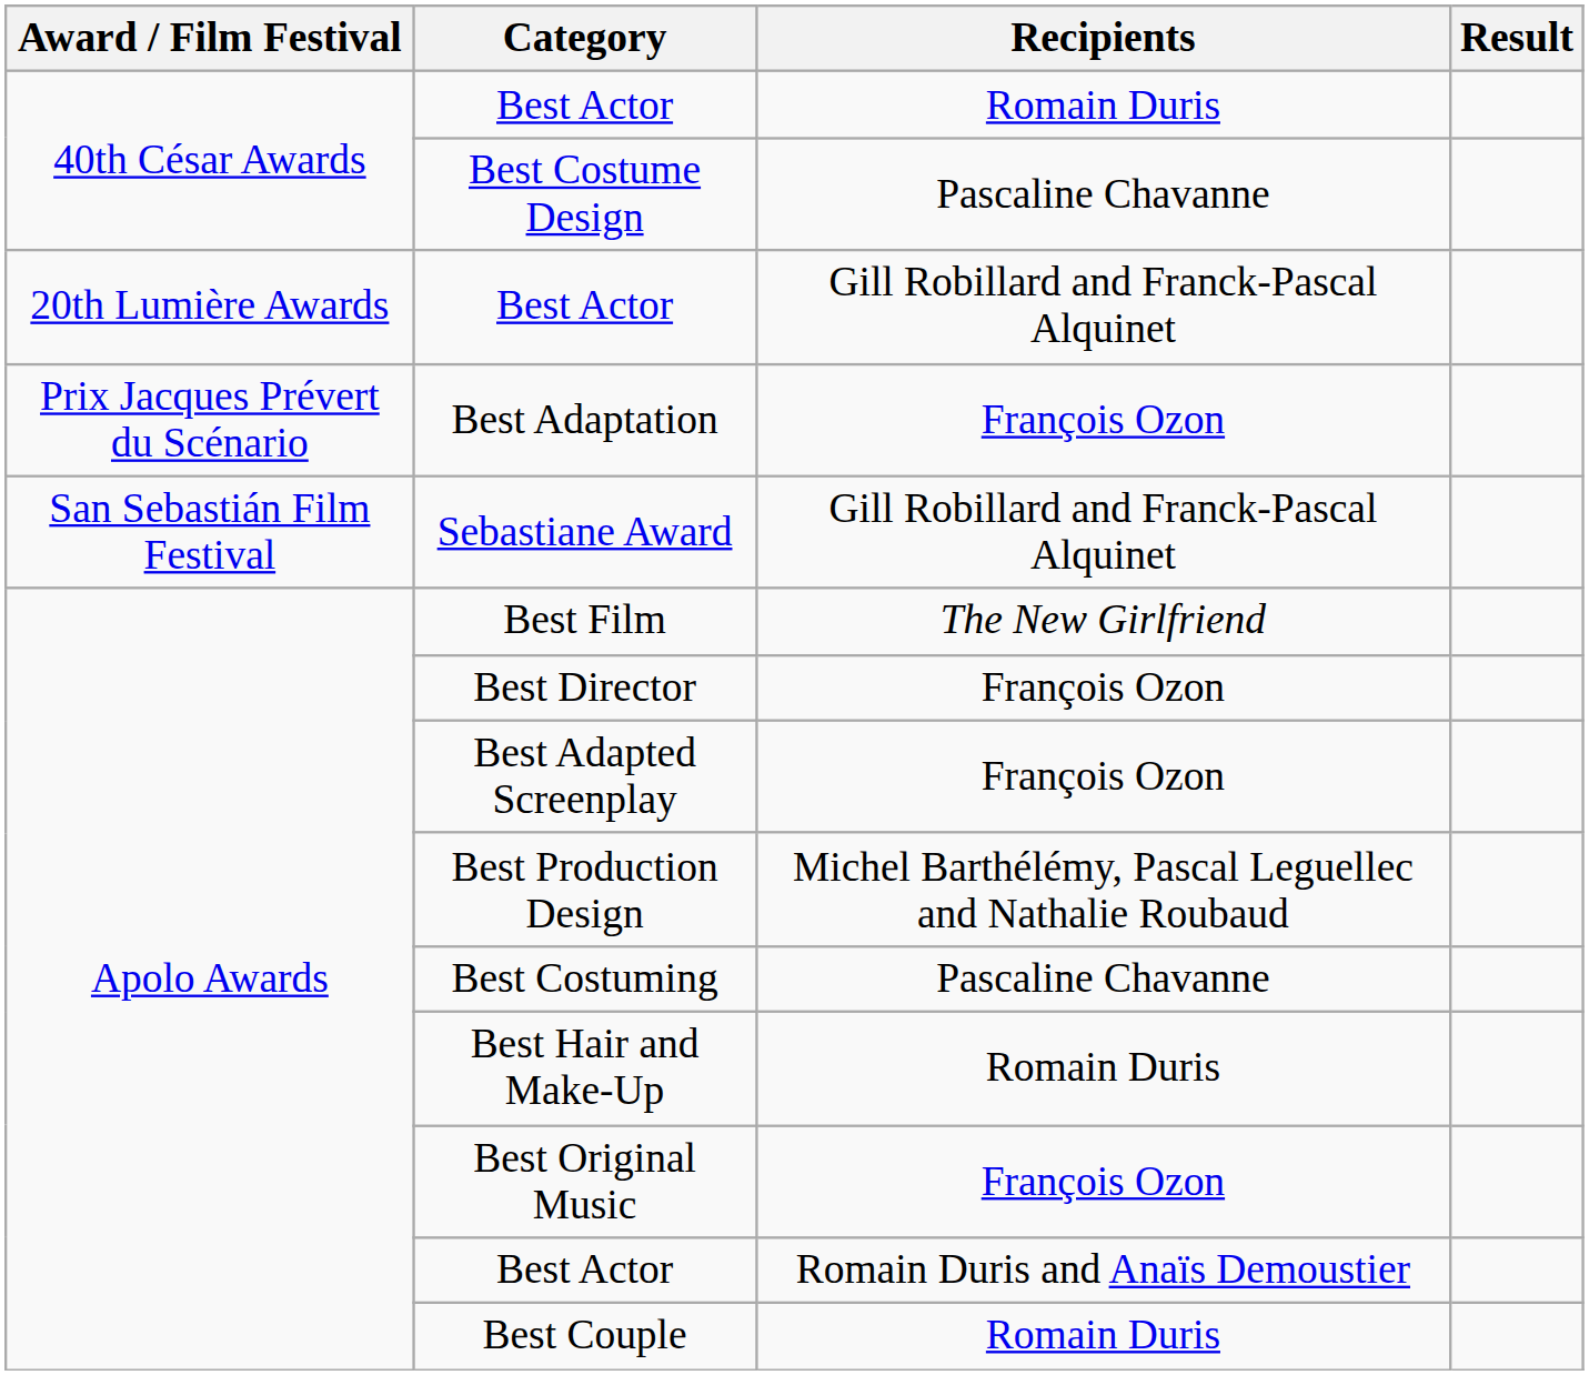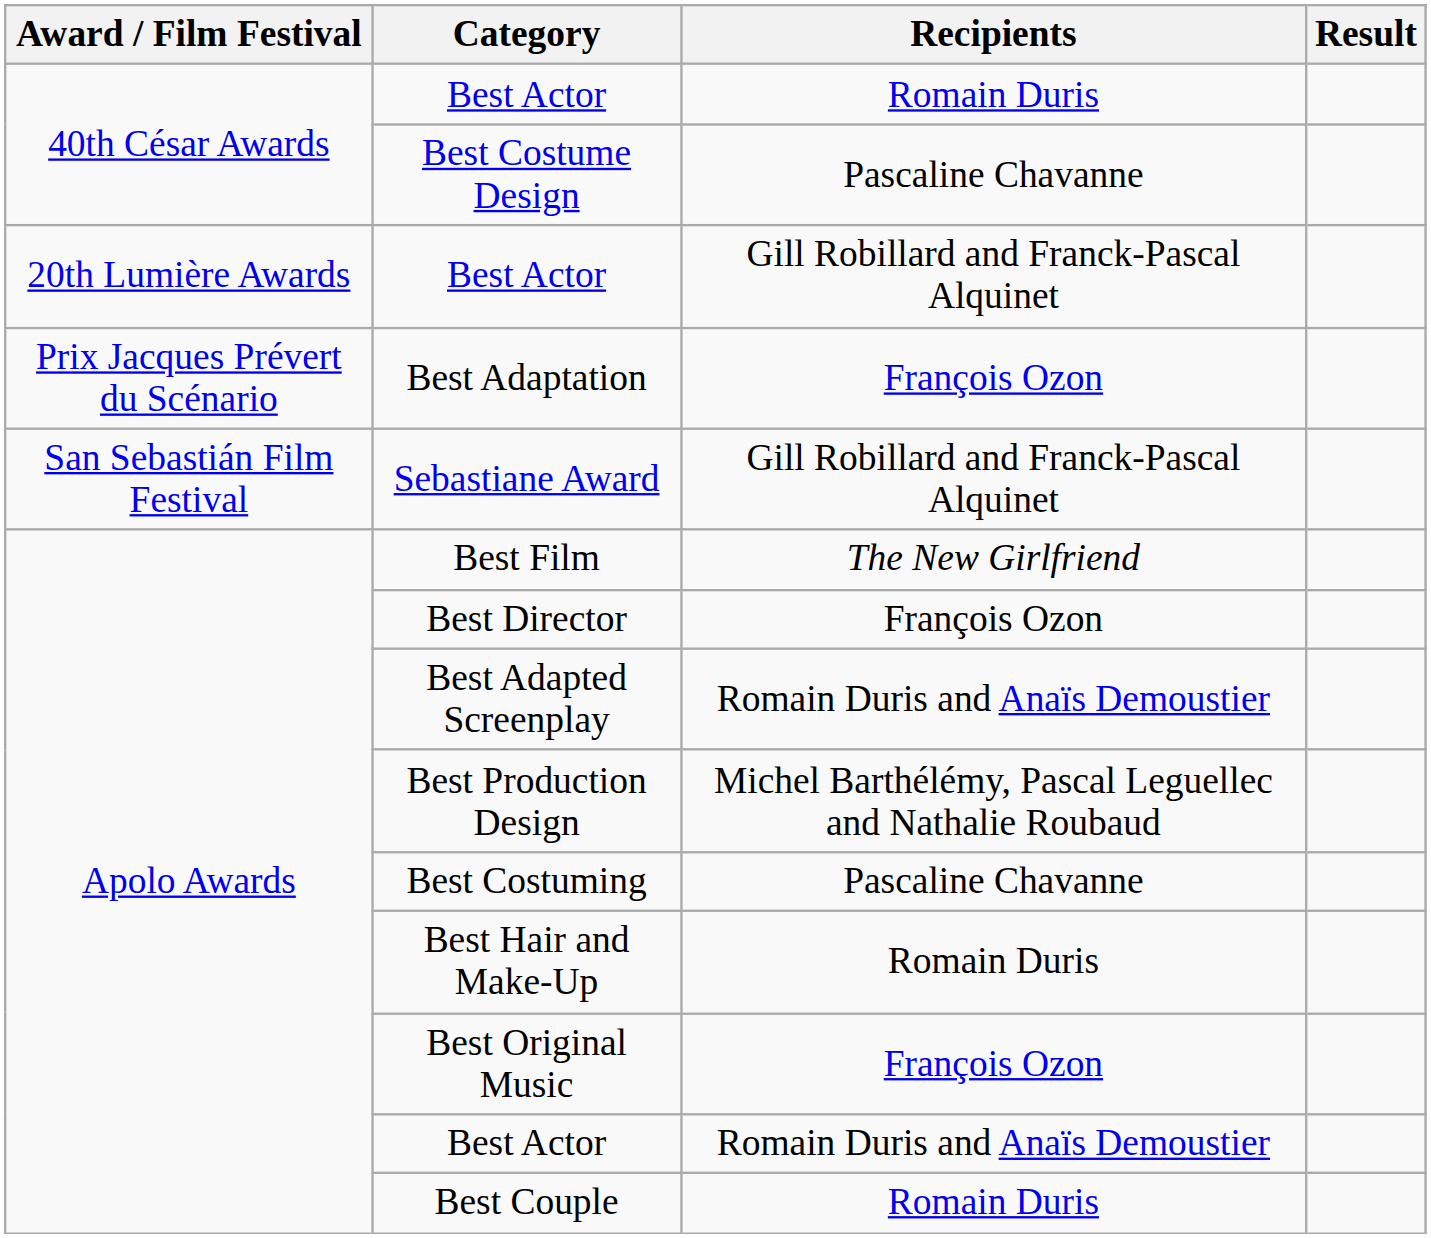Best Adapted Screenplay | Recipients: François Ozon -> Romain Duris and Anaïs Demoustier
